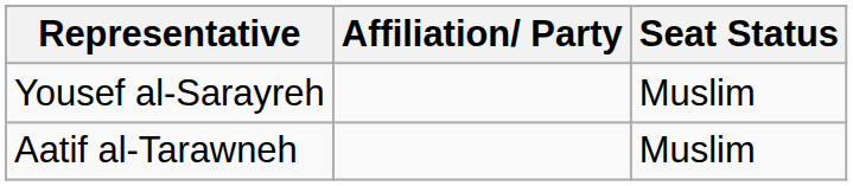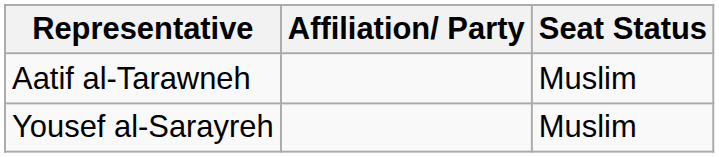rows swapped: Aatif al-Tarawneh <-> Yousef al-Sarayreh
